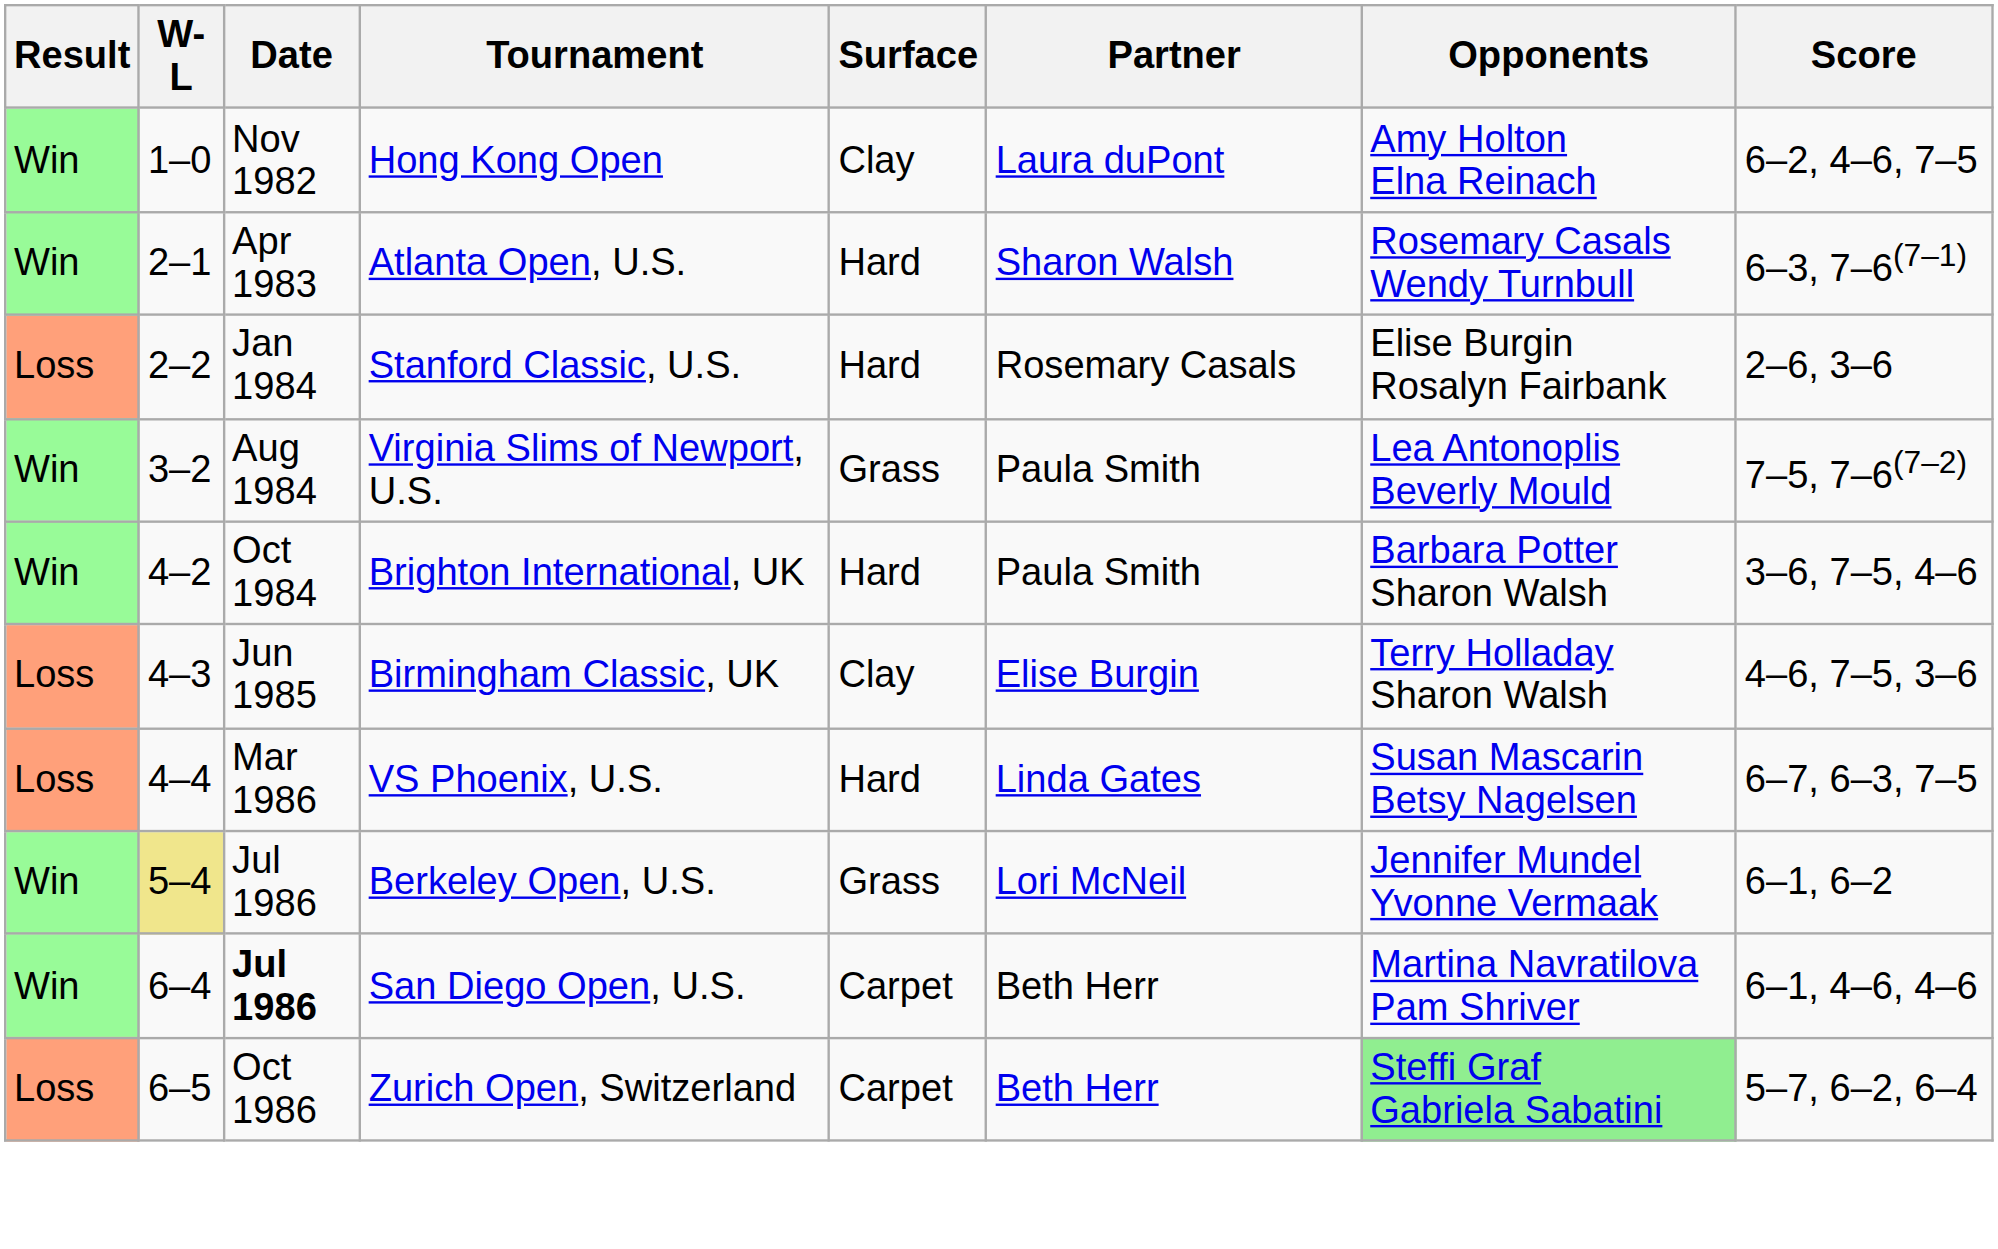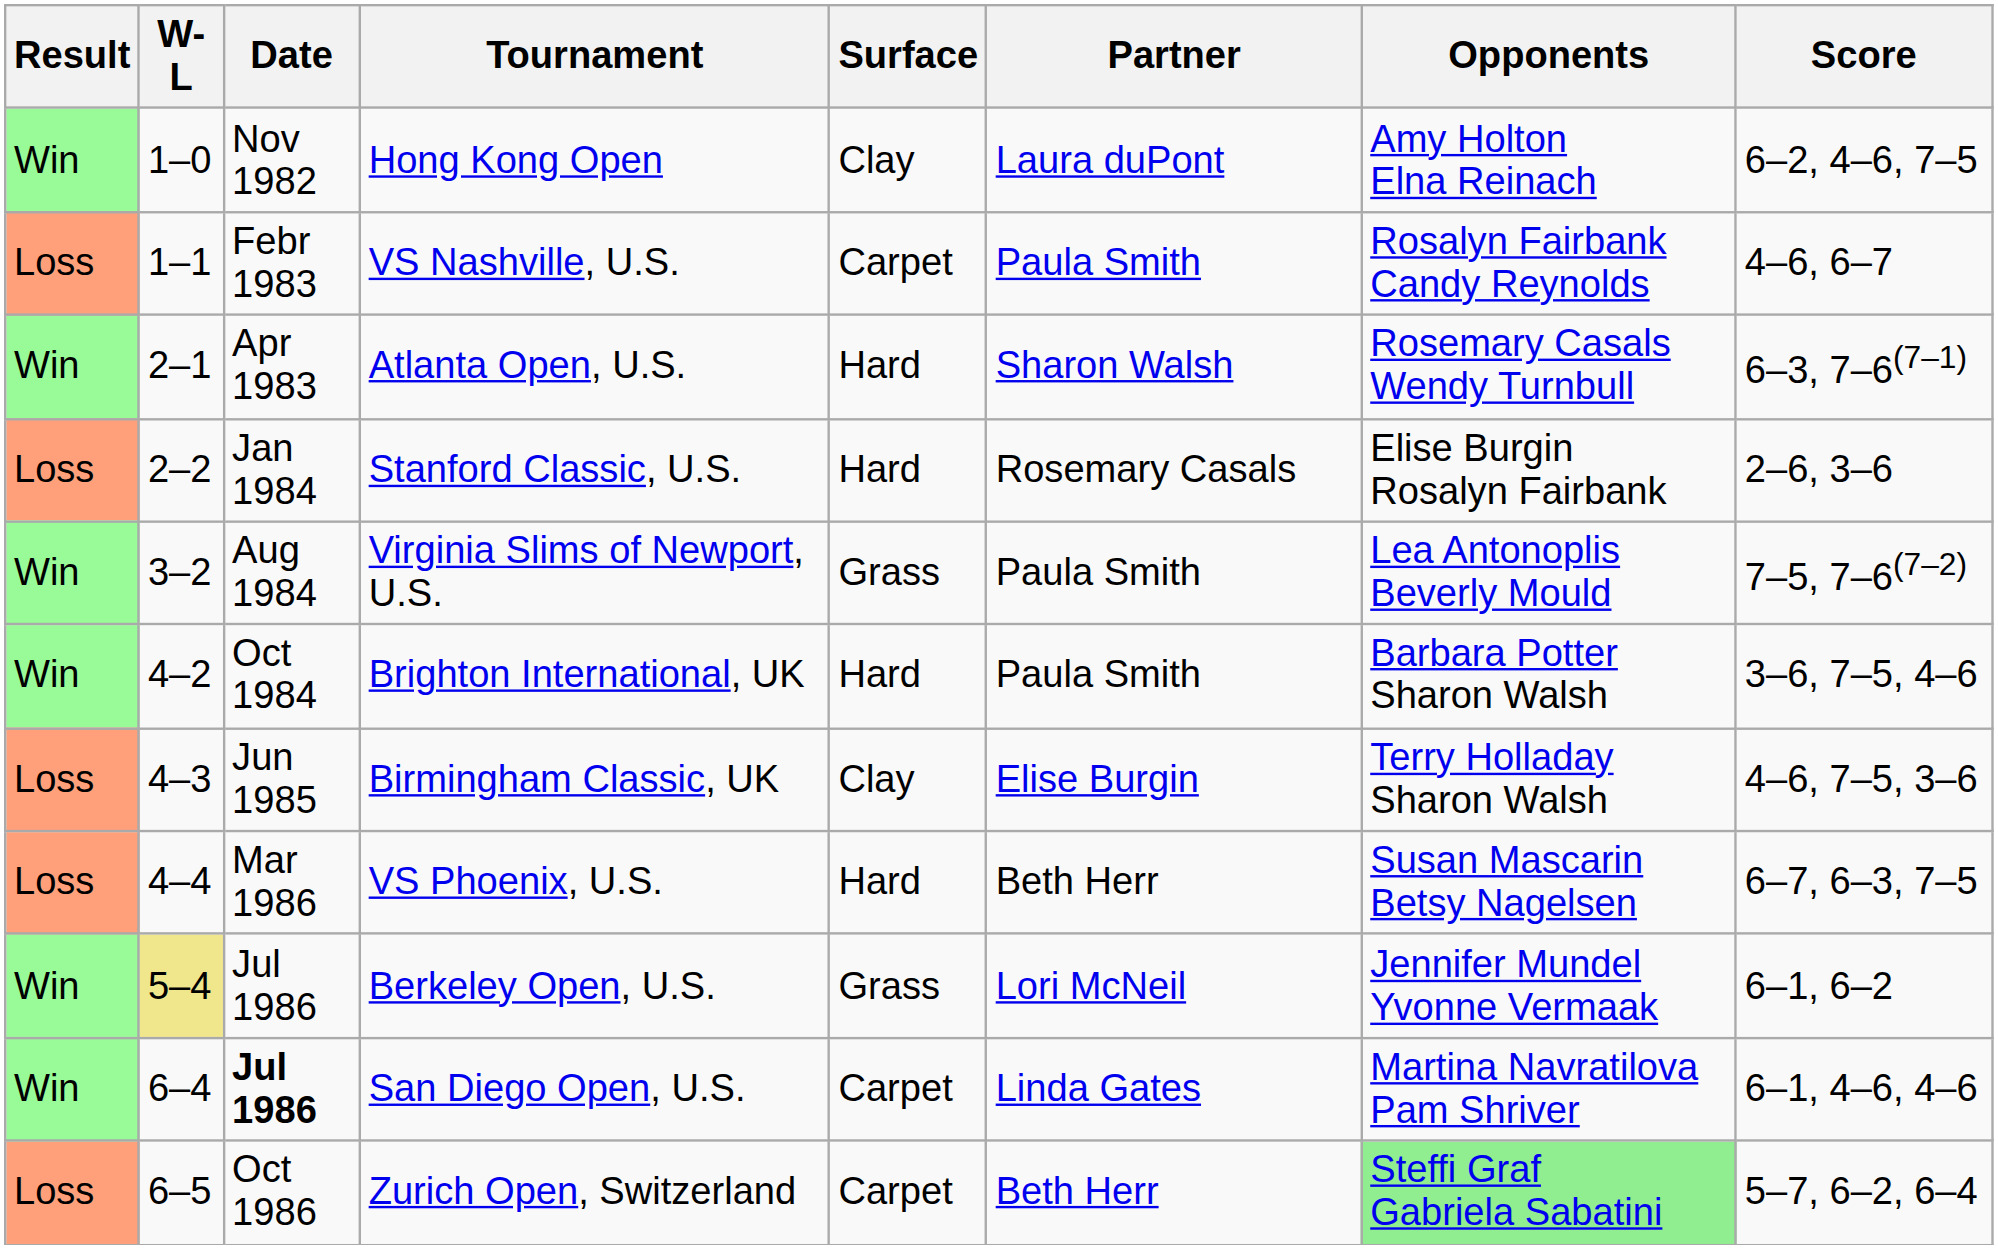+ row: Loss | 1–1 | Febr 1983 | VS Nashville, U.S. | Carpet | Paula Smith | Rosalyn Fairbank Candy Reynolds | 4–6, 6–7
VS Phoenix, U.S. | Partner: Linda Gates -> Beth Herr
San Diego Open, U.S. | Partner: Beth Herr -> Linda Gates
